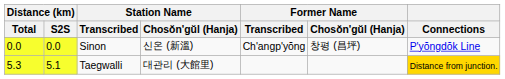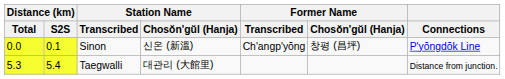Sinon | Distance (km) / S2S: 0.0 -> 0.1
Taegwalli | Distance (km) / S2S: 5.1 -> 5.4
Taegwalli | Connections: gold background -> no background
